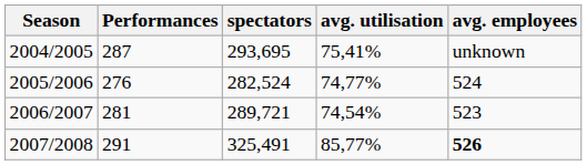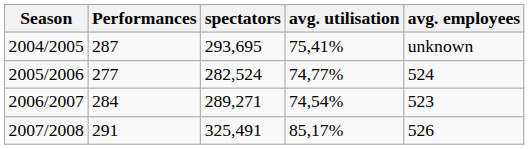2005/2006 | Performances: 276 -> 277
2006/2007 | Performances: 281 -> 284
2006/2007 | spectators: 289,721 -> 289,271
2007/2008 | avg. utilisation: 85,77% -> 85,17%
2007/2008 | avg. employees: bold -> normal
